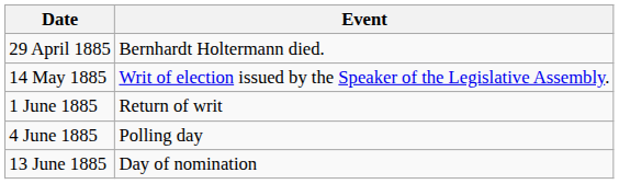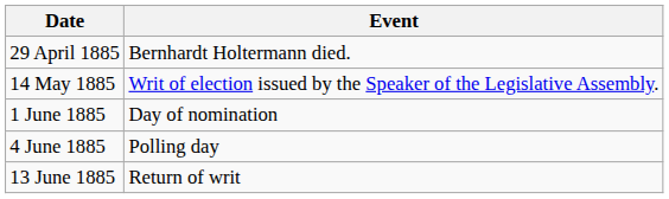1 June 1885 | Event: Return of writ -> Day of nomination
13 June 1885 | Event: Day of nomination -> Return of writ
